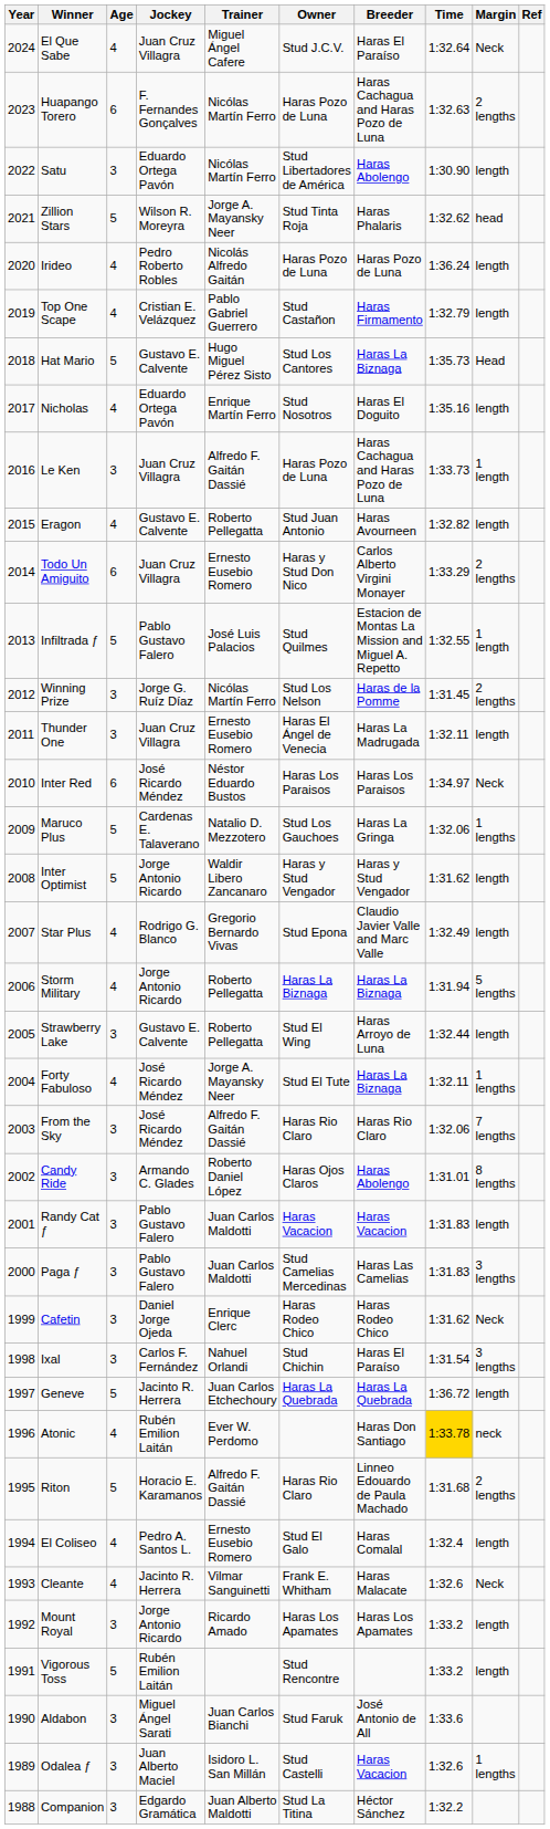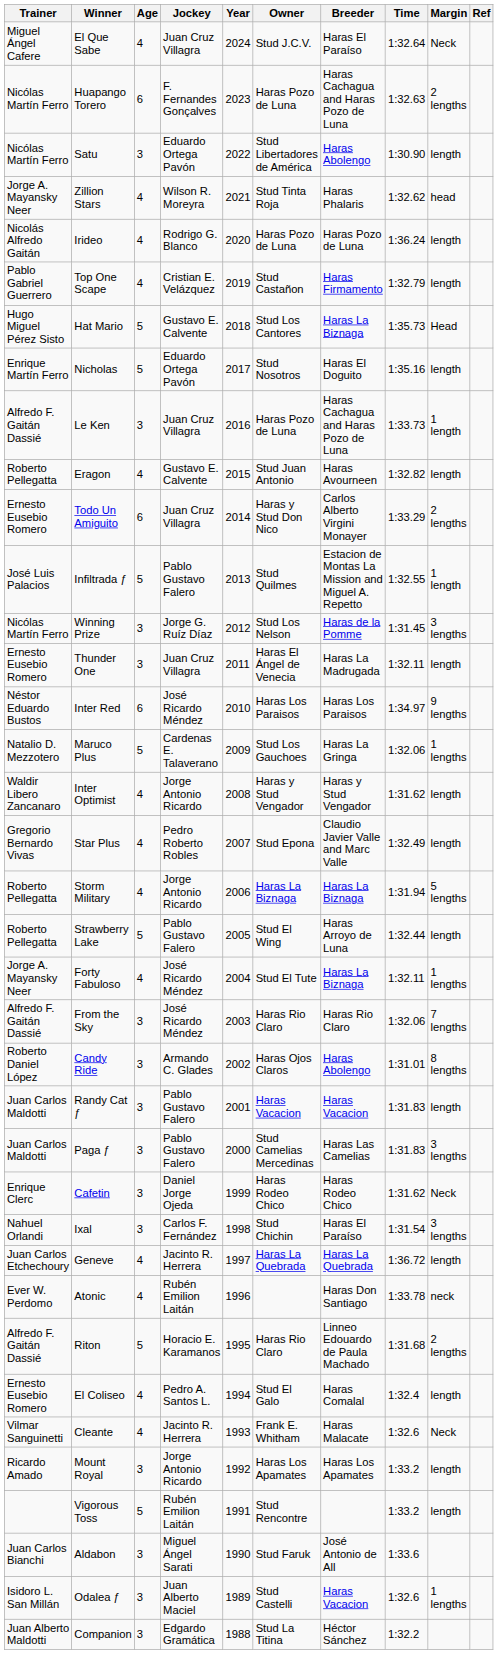columns swapped: Year <-> Trainer
Zillion Stars | Age: 5 -> 4
Irideo | Jockey: Pedro Roberto Robles -> Rodrigo G. Blanco
Nicholas | Age: 4 -> 5
Winning Prize | Margin: 2 lengths -> 3 lengths
Inter Red | Margin: Neck -> 9 lengths
Inter Optimist | Age: 5 -> 4
Star Plus | Jockey: Rodrigo G. Blanco -> Pedro Roberto Robles
Strawberry Lake | Age: 3 -> 5
Strawberry Lake | Jockey: Gustavo E. Calvente -> Pablo Gustavo Falero
Geneve | Age: 5 -> 4
Atonic | Time: gold background -> no background
